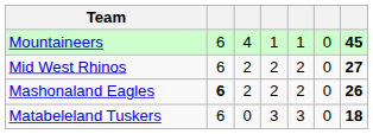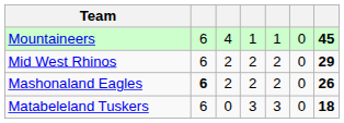Mid West Rhinos | column 7: 27 -> 29
